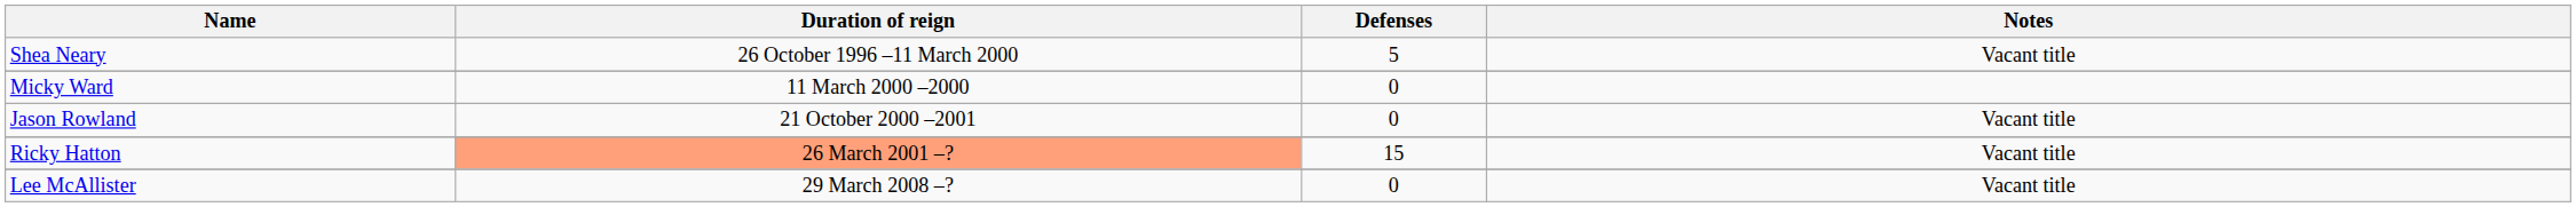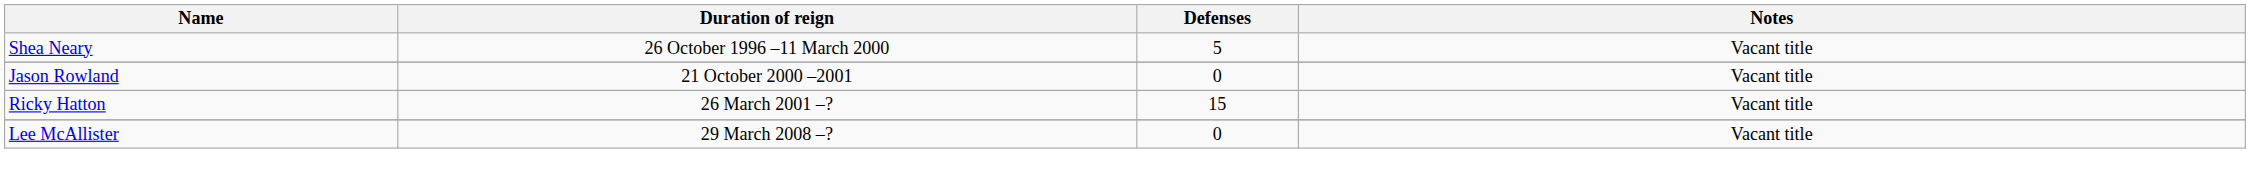- row: Micky Ward | 11 March 2000 –2000 | 0
Ricky Hatton | Duration of reign: lightsalmon background -> no background
